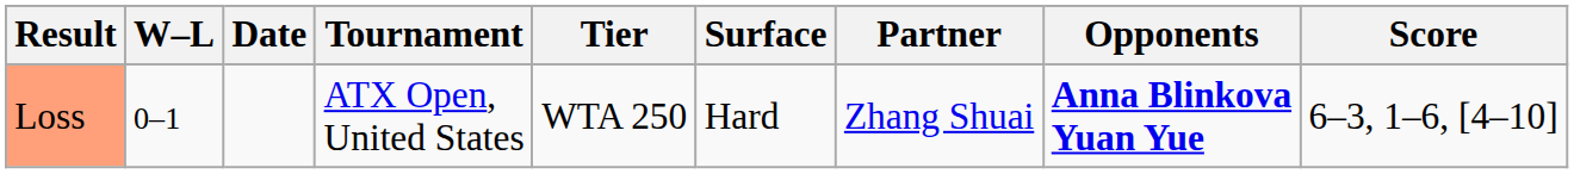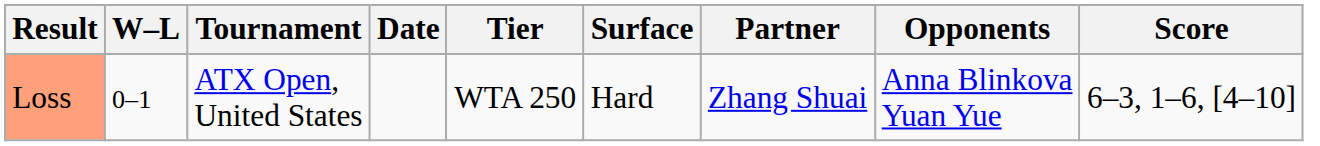columns swapped: Date <-> Tournament
Loss | Opponents: bold -> normal
